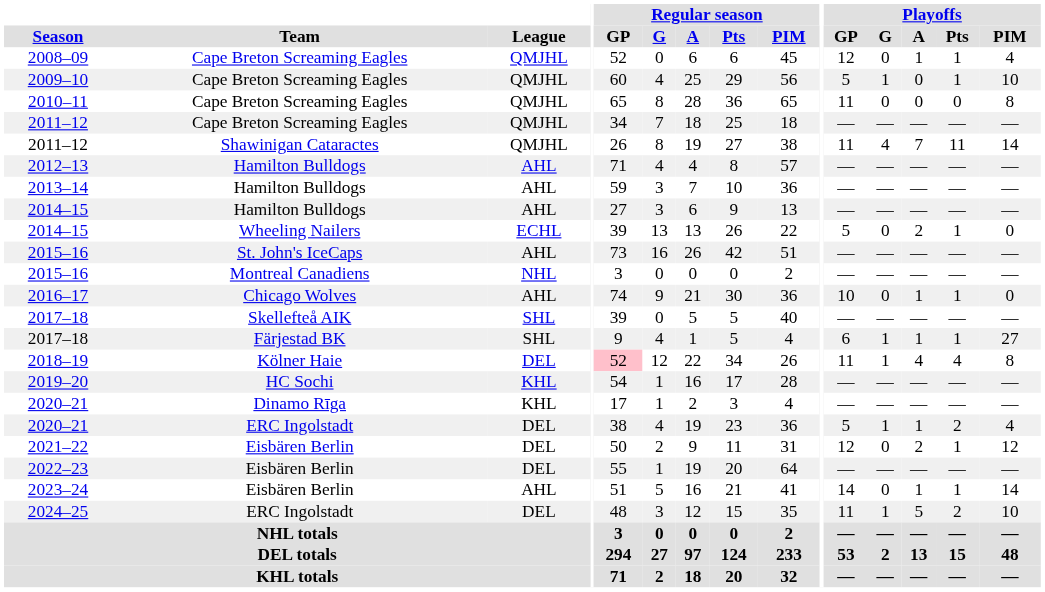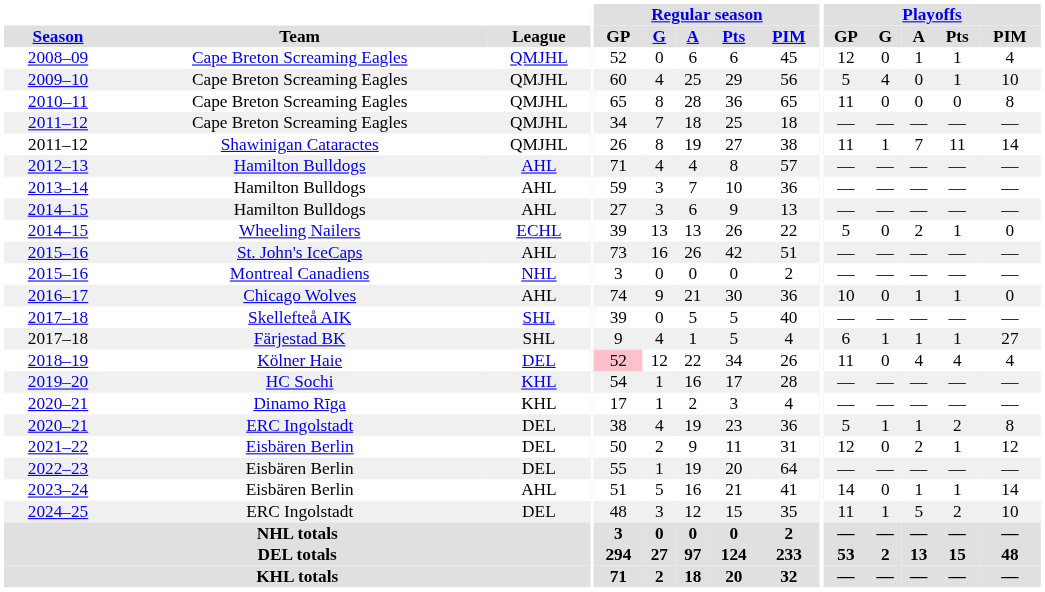2009–10 | Playoffs / G: 1 -> 4
2011–12 / Shawinigan Cataractes | Playoffs / G: 4 -> 1
2018–19 | Playoffs / G: 1 -> 0
2018–19 | Playoffs / PIM: 8 -> 4
2020–21 / ERC Ingolstadt | Playoffs / PIM: 4 -> 8
